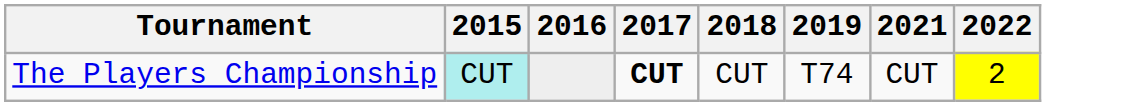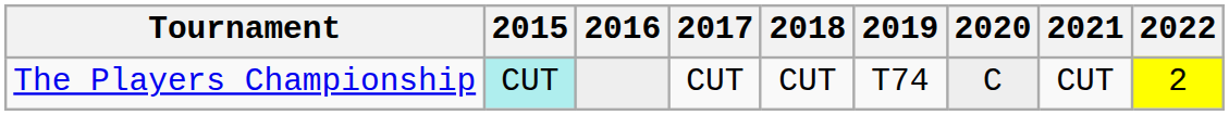+ column: 2020 | C
The Players Championship | 2017: bold -> normal
